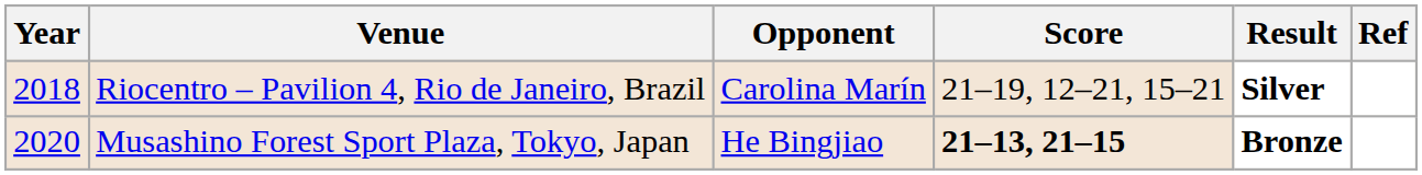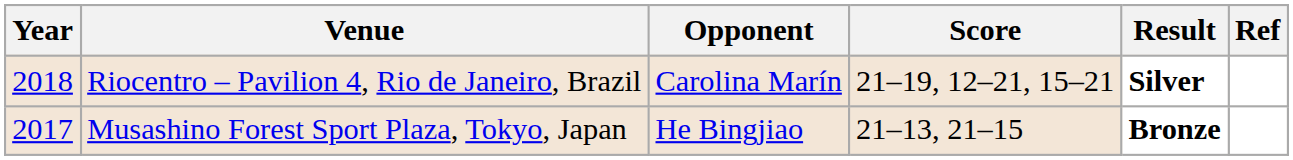Musashino Forest Sport Plaza, Tokyo, Japan | Year: 2020 -> 2017
Musashino Forest Sport Plaza, Tokyo, Japan | Score: bold -> normal
